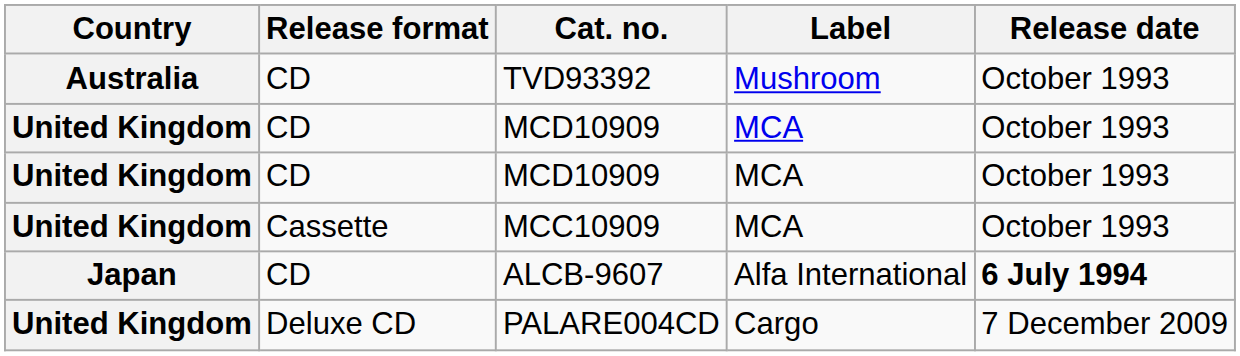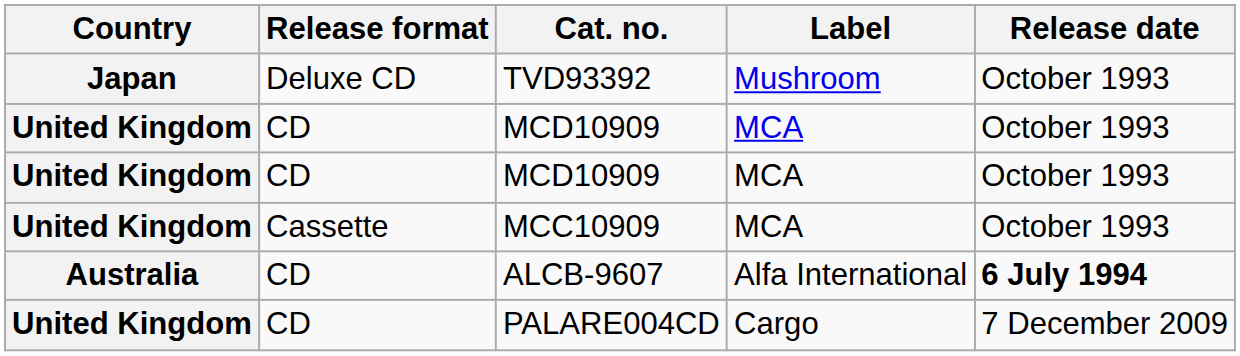TVD93392 | Country: Australia -> Japan
TVD93392 | Release format: CD -> Deluxe CD
ALCB-9607 | Country: Japan -> Australia
PALARE004CD | Release format: Deluxe CD -> CD
